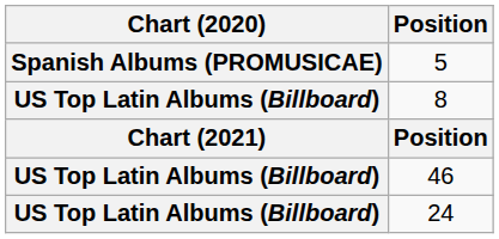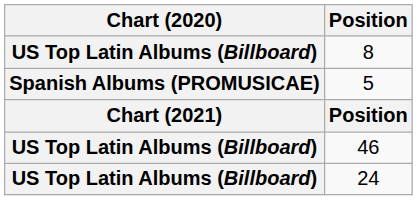rows swapped: 5 <-> 8
